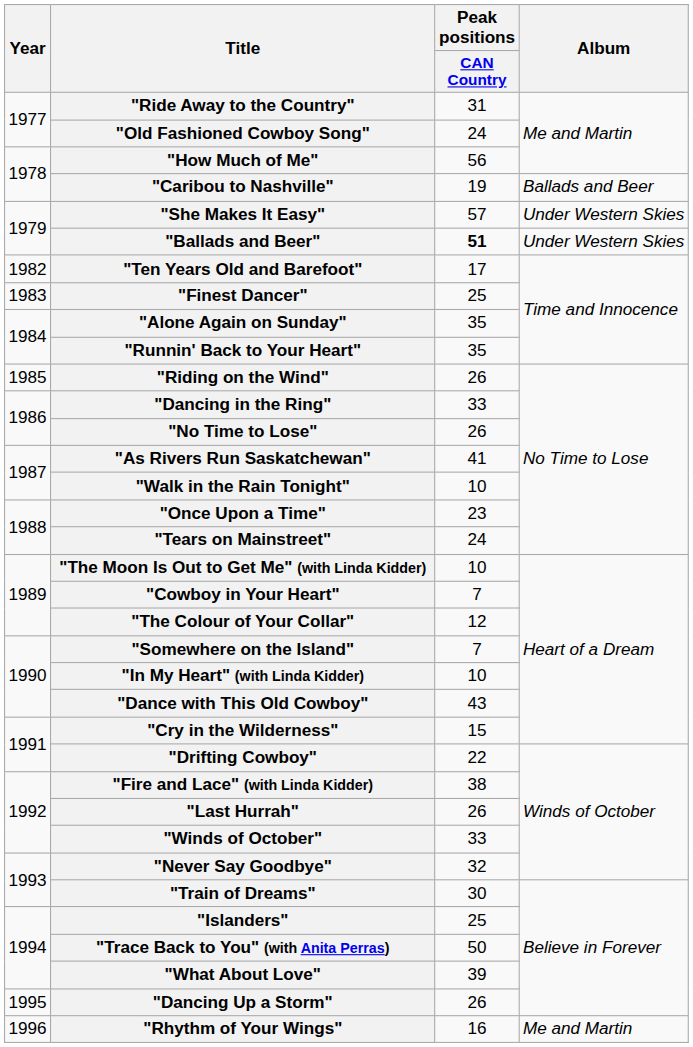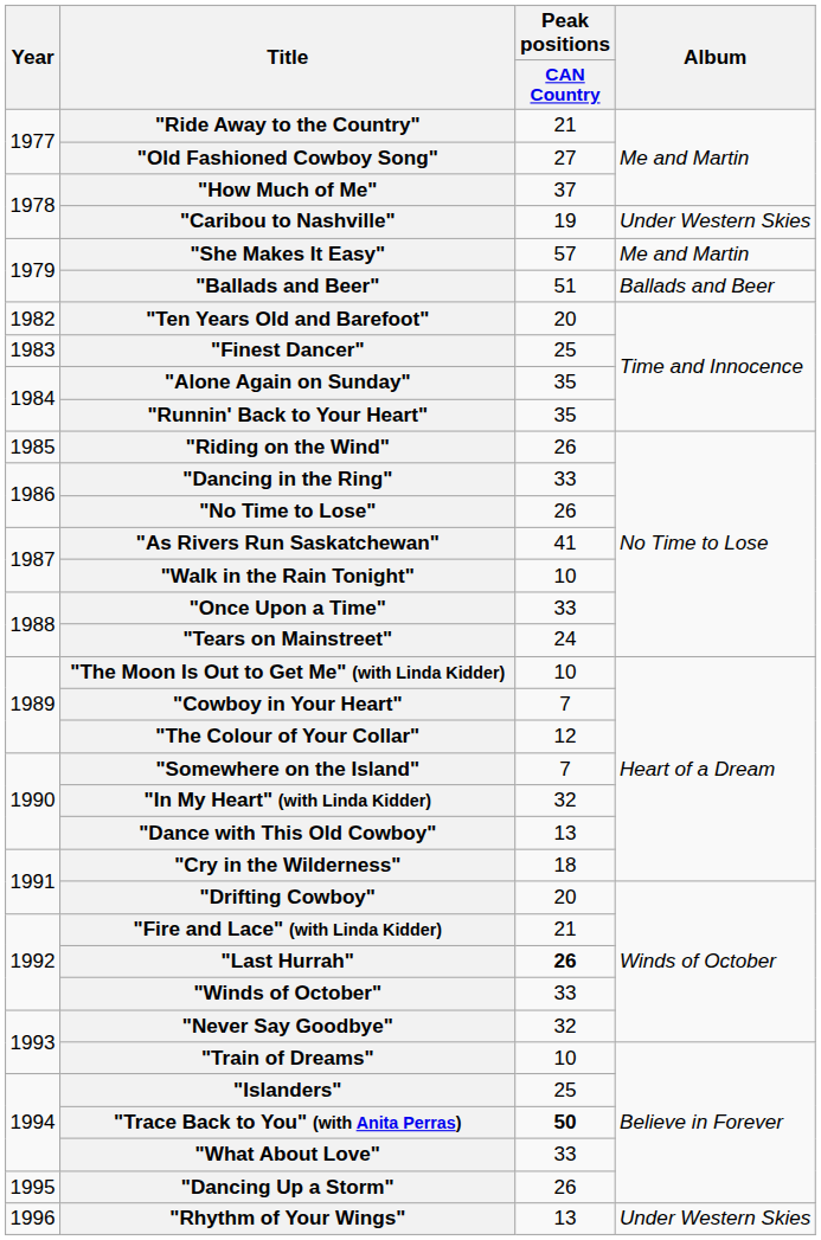"Ride Away to the Country" | Peak positions / CAN Country: 31 -> 21
"Old Fashioned Cowboy Song" | Peak positions / CAN Country: 24 -> 27
"How Much of Me" | Peak positions / CAN Country: 56 -> 37
"Caribou to Nashville" | Album: Ballads and Beer -> Under Western Skies
"She Makes It Easy" | Album: Under Western Skies -> Me and Martin
"Ballads and Beer" | Peak positions / CAN Country: bold -> normal
"Ballads and Beer" | Album: Under Western Skies -> Ballads and Beer
"Ten Years Old and Barefoot" | Peak positions / CAN Country: 17 -> 20
"Once Upon a Time" | Peak positions / CAN Country: 23 -> 33
"In My Heart" (with Linda Kidder) | Peak positions / CAN Country: 10 -> 32
"Dance with This Old Cowboy" | Peak positions / CAN Country: 43 -> 13
"Cry in the Wilderness" | Peak positions / CAN Country: 15 -> 18
"Drifting Cowboy" | Peak positions / CAN Country: 22 -> 20
"Fire and Lace" (with Linda Kidder) | Peak positions / CAN Country: 38 -> 21
"Last Hurrah" | Peak positions / CAN Country: normal -> bold
"Train of Dreams" | Peak positions / CAN Country: 30 -> 10
"Trace Back to You" (with Anita Perras) | Peak positions / CAN Country: normal -> bold
"What About Love" | Peak positions / CAN Country: 39 -> 33
"Rhythm of Your Wings" | Peak positions / CAN Country: 16 -> 13
"Rhythm of Your Wings" | Album: Me and Martin -> Under Western Skies
